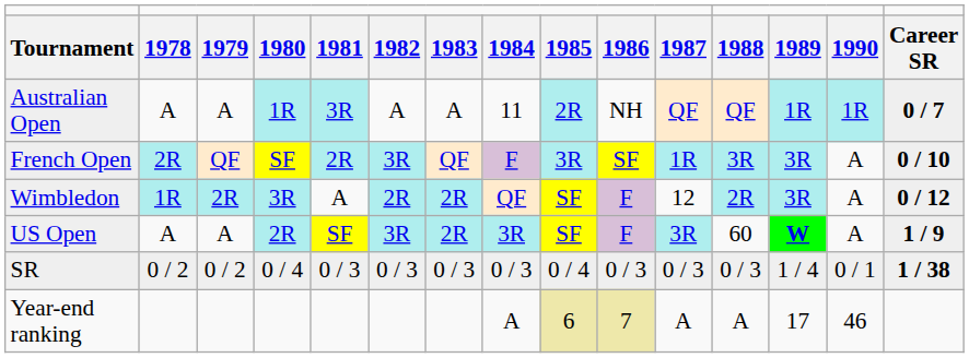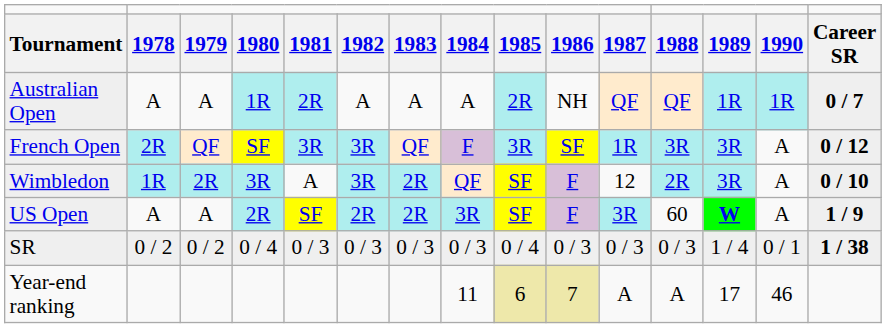Australian Open | column 5: 3R -> 2R
Australian Open | column 8: 11 -> A
French Open | column 5: 2R -> 3R
French Open | column 15: 0 / 10 -> 0 / 12
Wimbledon | column 6: 2R -> 3R
Wimbledon | column 15: 0 / 12 -> 0 / 10
US Open | column 6: 3R -> 2R
Year-end ranking | column 8: A -> 11
